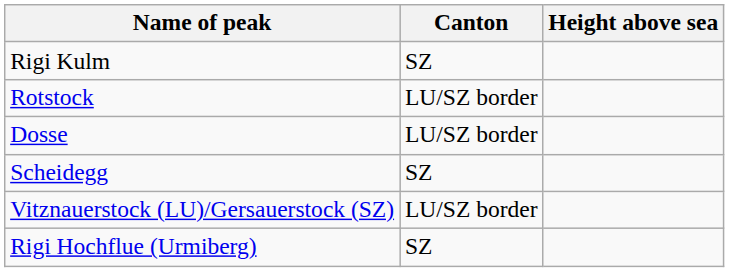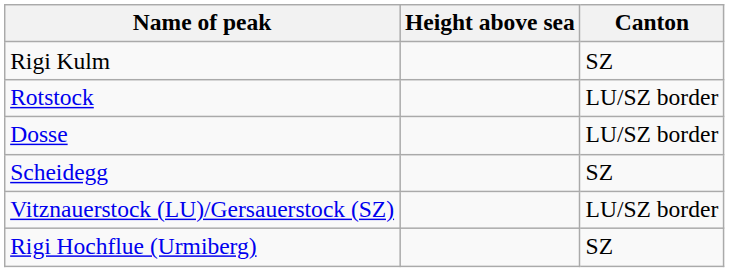columns swapped: Height above sea <-> Canton
